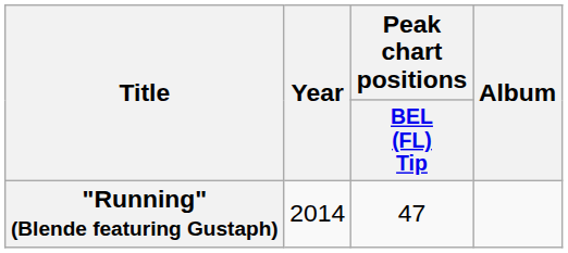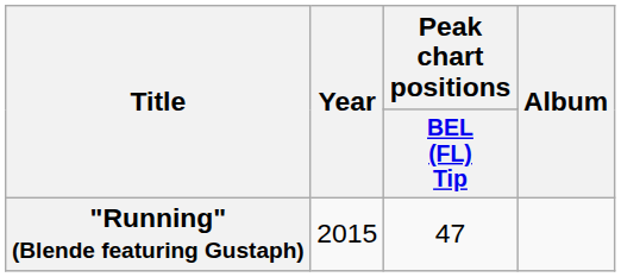"Running" (Blende featuring Gustaph) | Year: 2014 -> 2015
